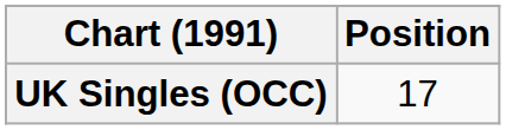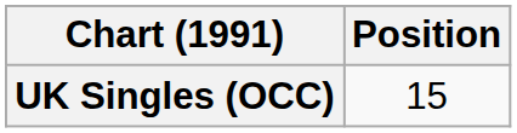UK Singles (OCC) | Position: 17 -> 15
